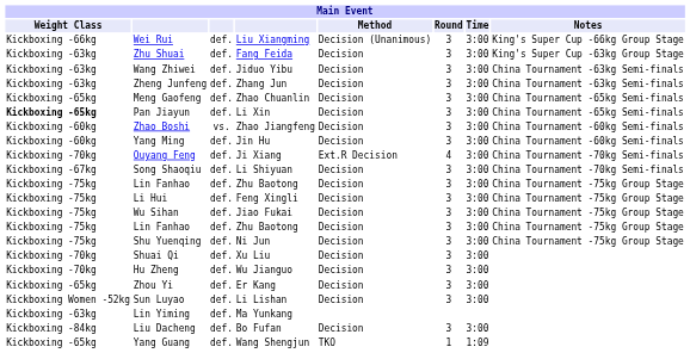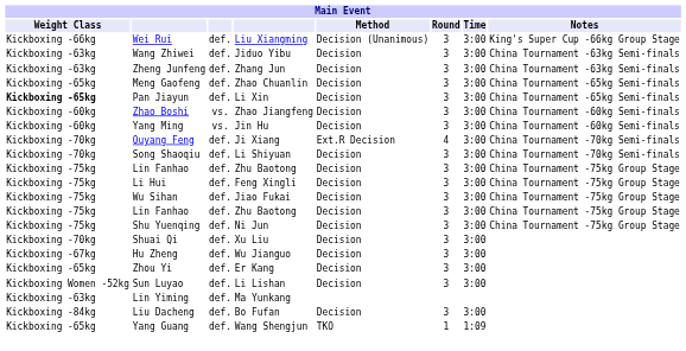- row: Kickboxing -63kg | Zhu Shuai | def. | Fang Feida | Decision | 3 | 3:00 | King's Super Cup -63kg Group Stage
Yang Ming | column 3: def. -> vs.
Song Shaoqiu | Weight Class: Kickboxing -67kg -> Kickboxing -70kg
Hu Zheng | Weight Class: Kickboxing -70kg -> Kickboxing -67kg
